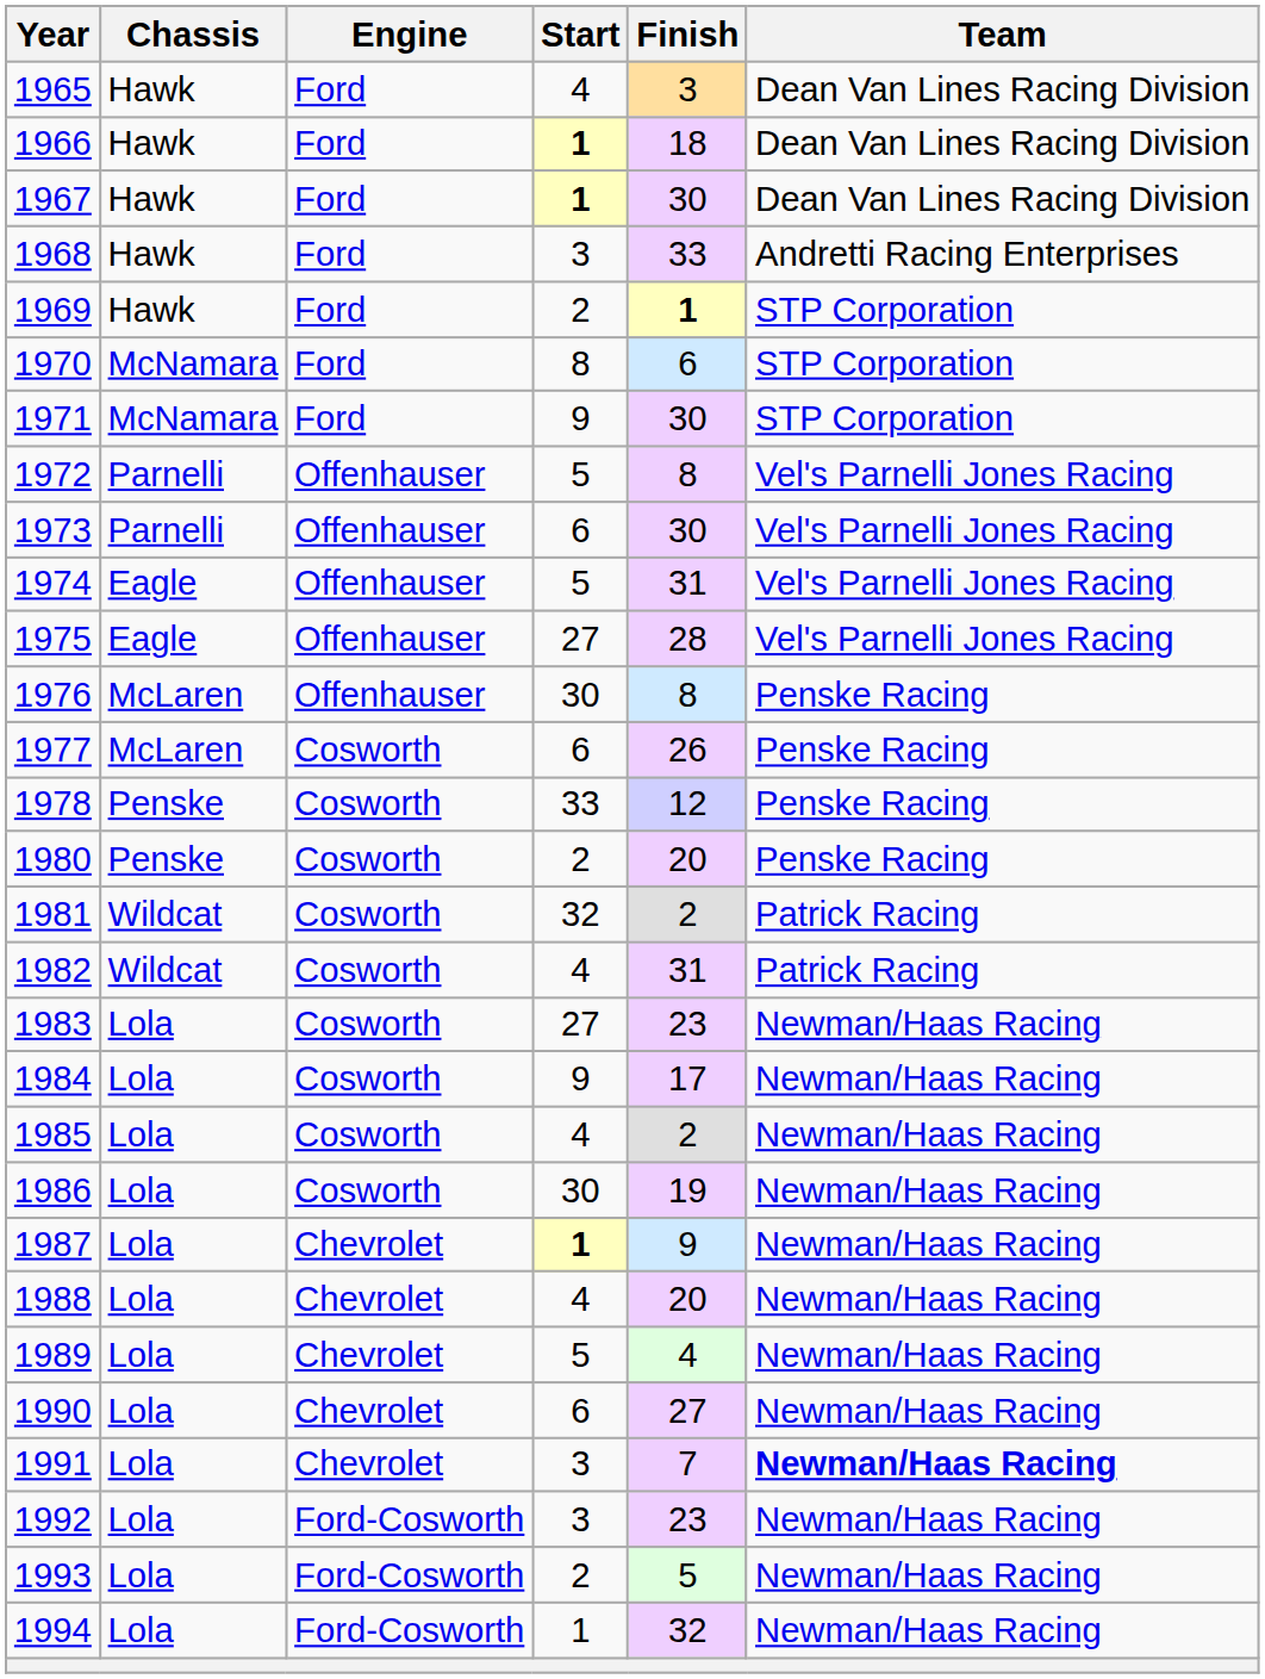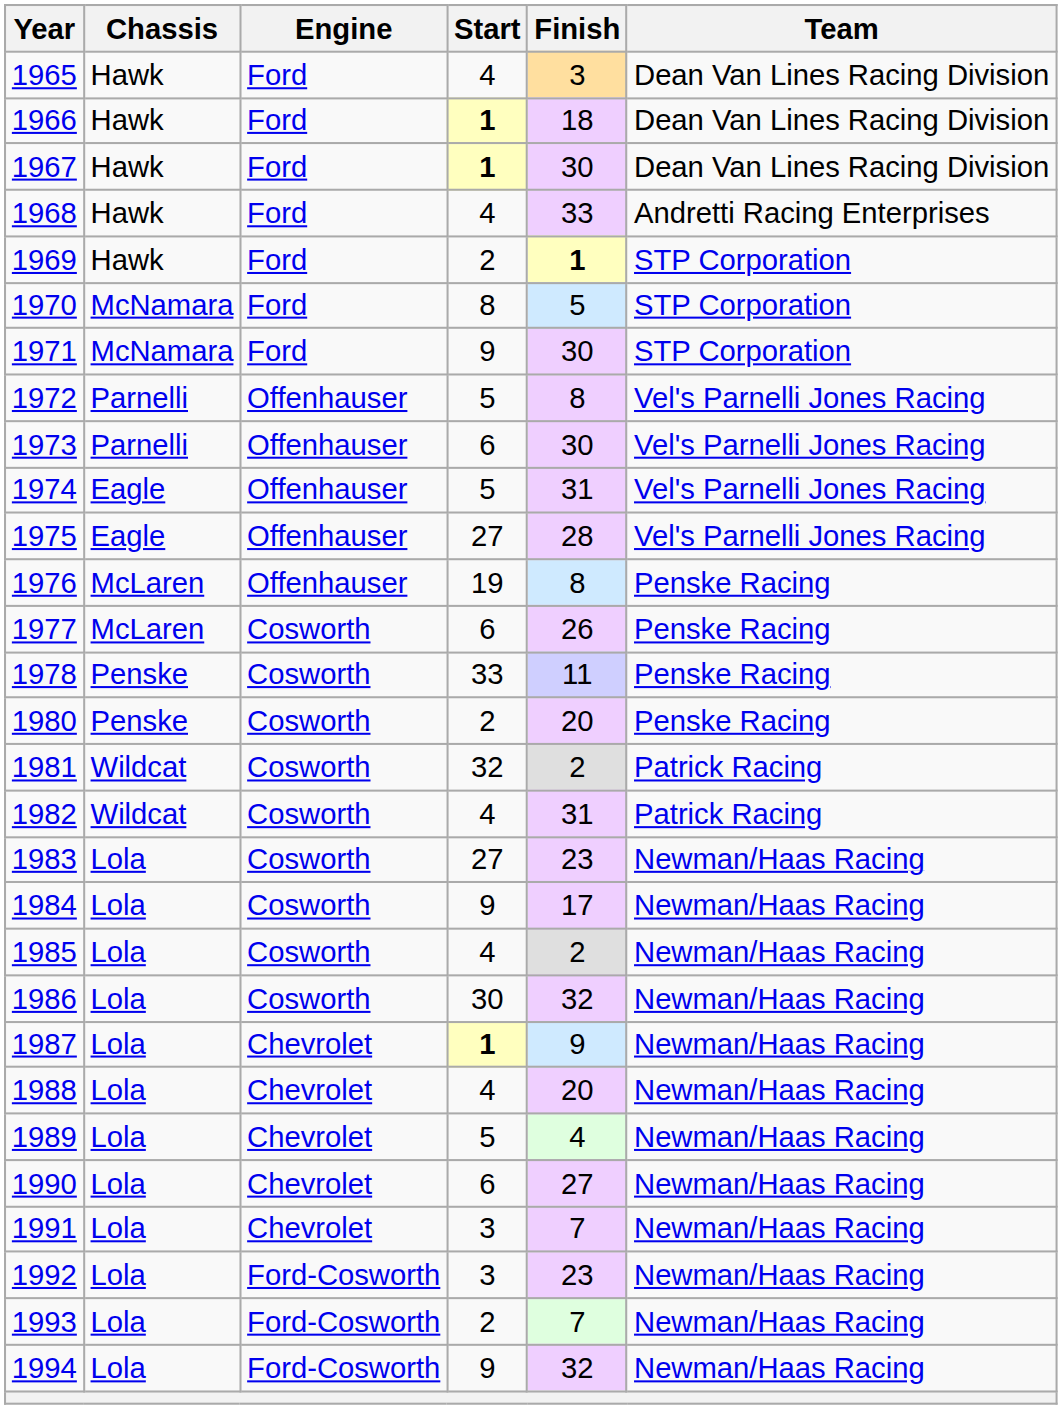1968 | Start: 3 -> 4
1970 | Finish: 6 -> 5
1976 | Start: 30 -> 19
1978 | Finish: 12 -> 11
1986 | Finish: 19 -> 32
1991 | Team: bold -> normal
1993 | Finish: 5 -> 7
1994 | Start: 1 -> 9
